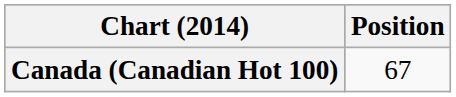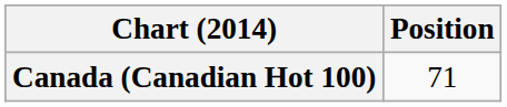Canada (Canadian Hot 100) | Position: 67 -> 71
